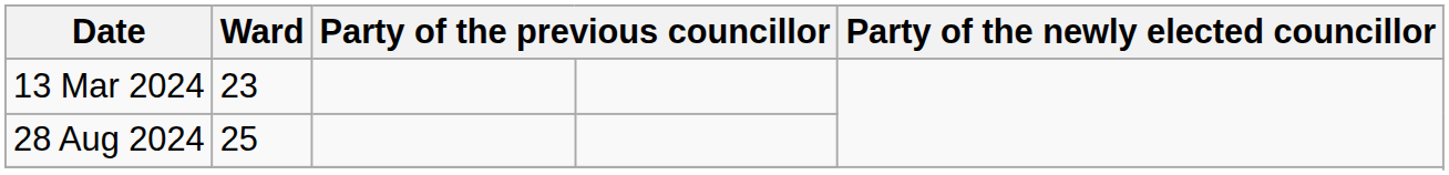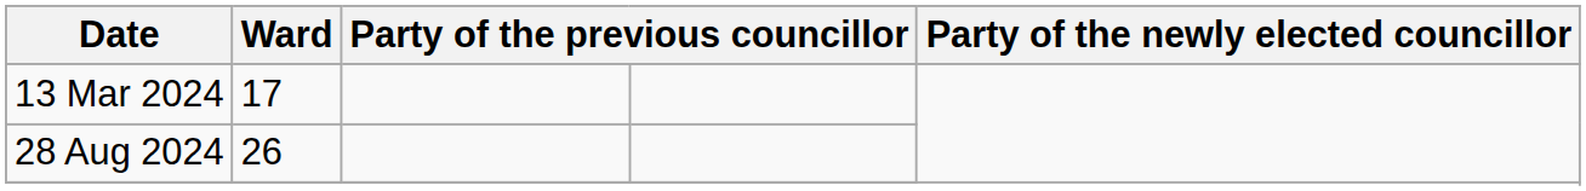13 Mar 2024 | Ward: 23 -> 17
28 Aug 2024 | Ward: 25 -> 26
